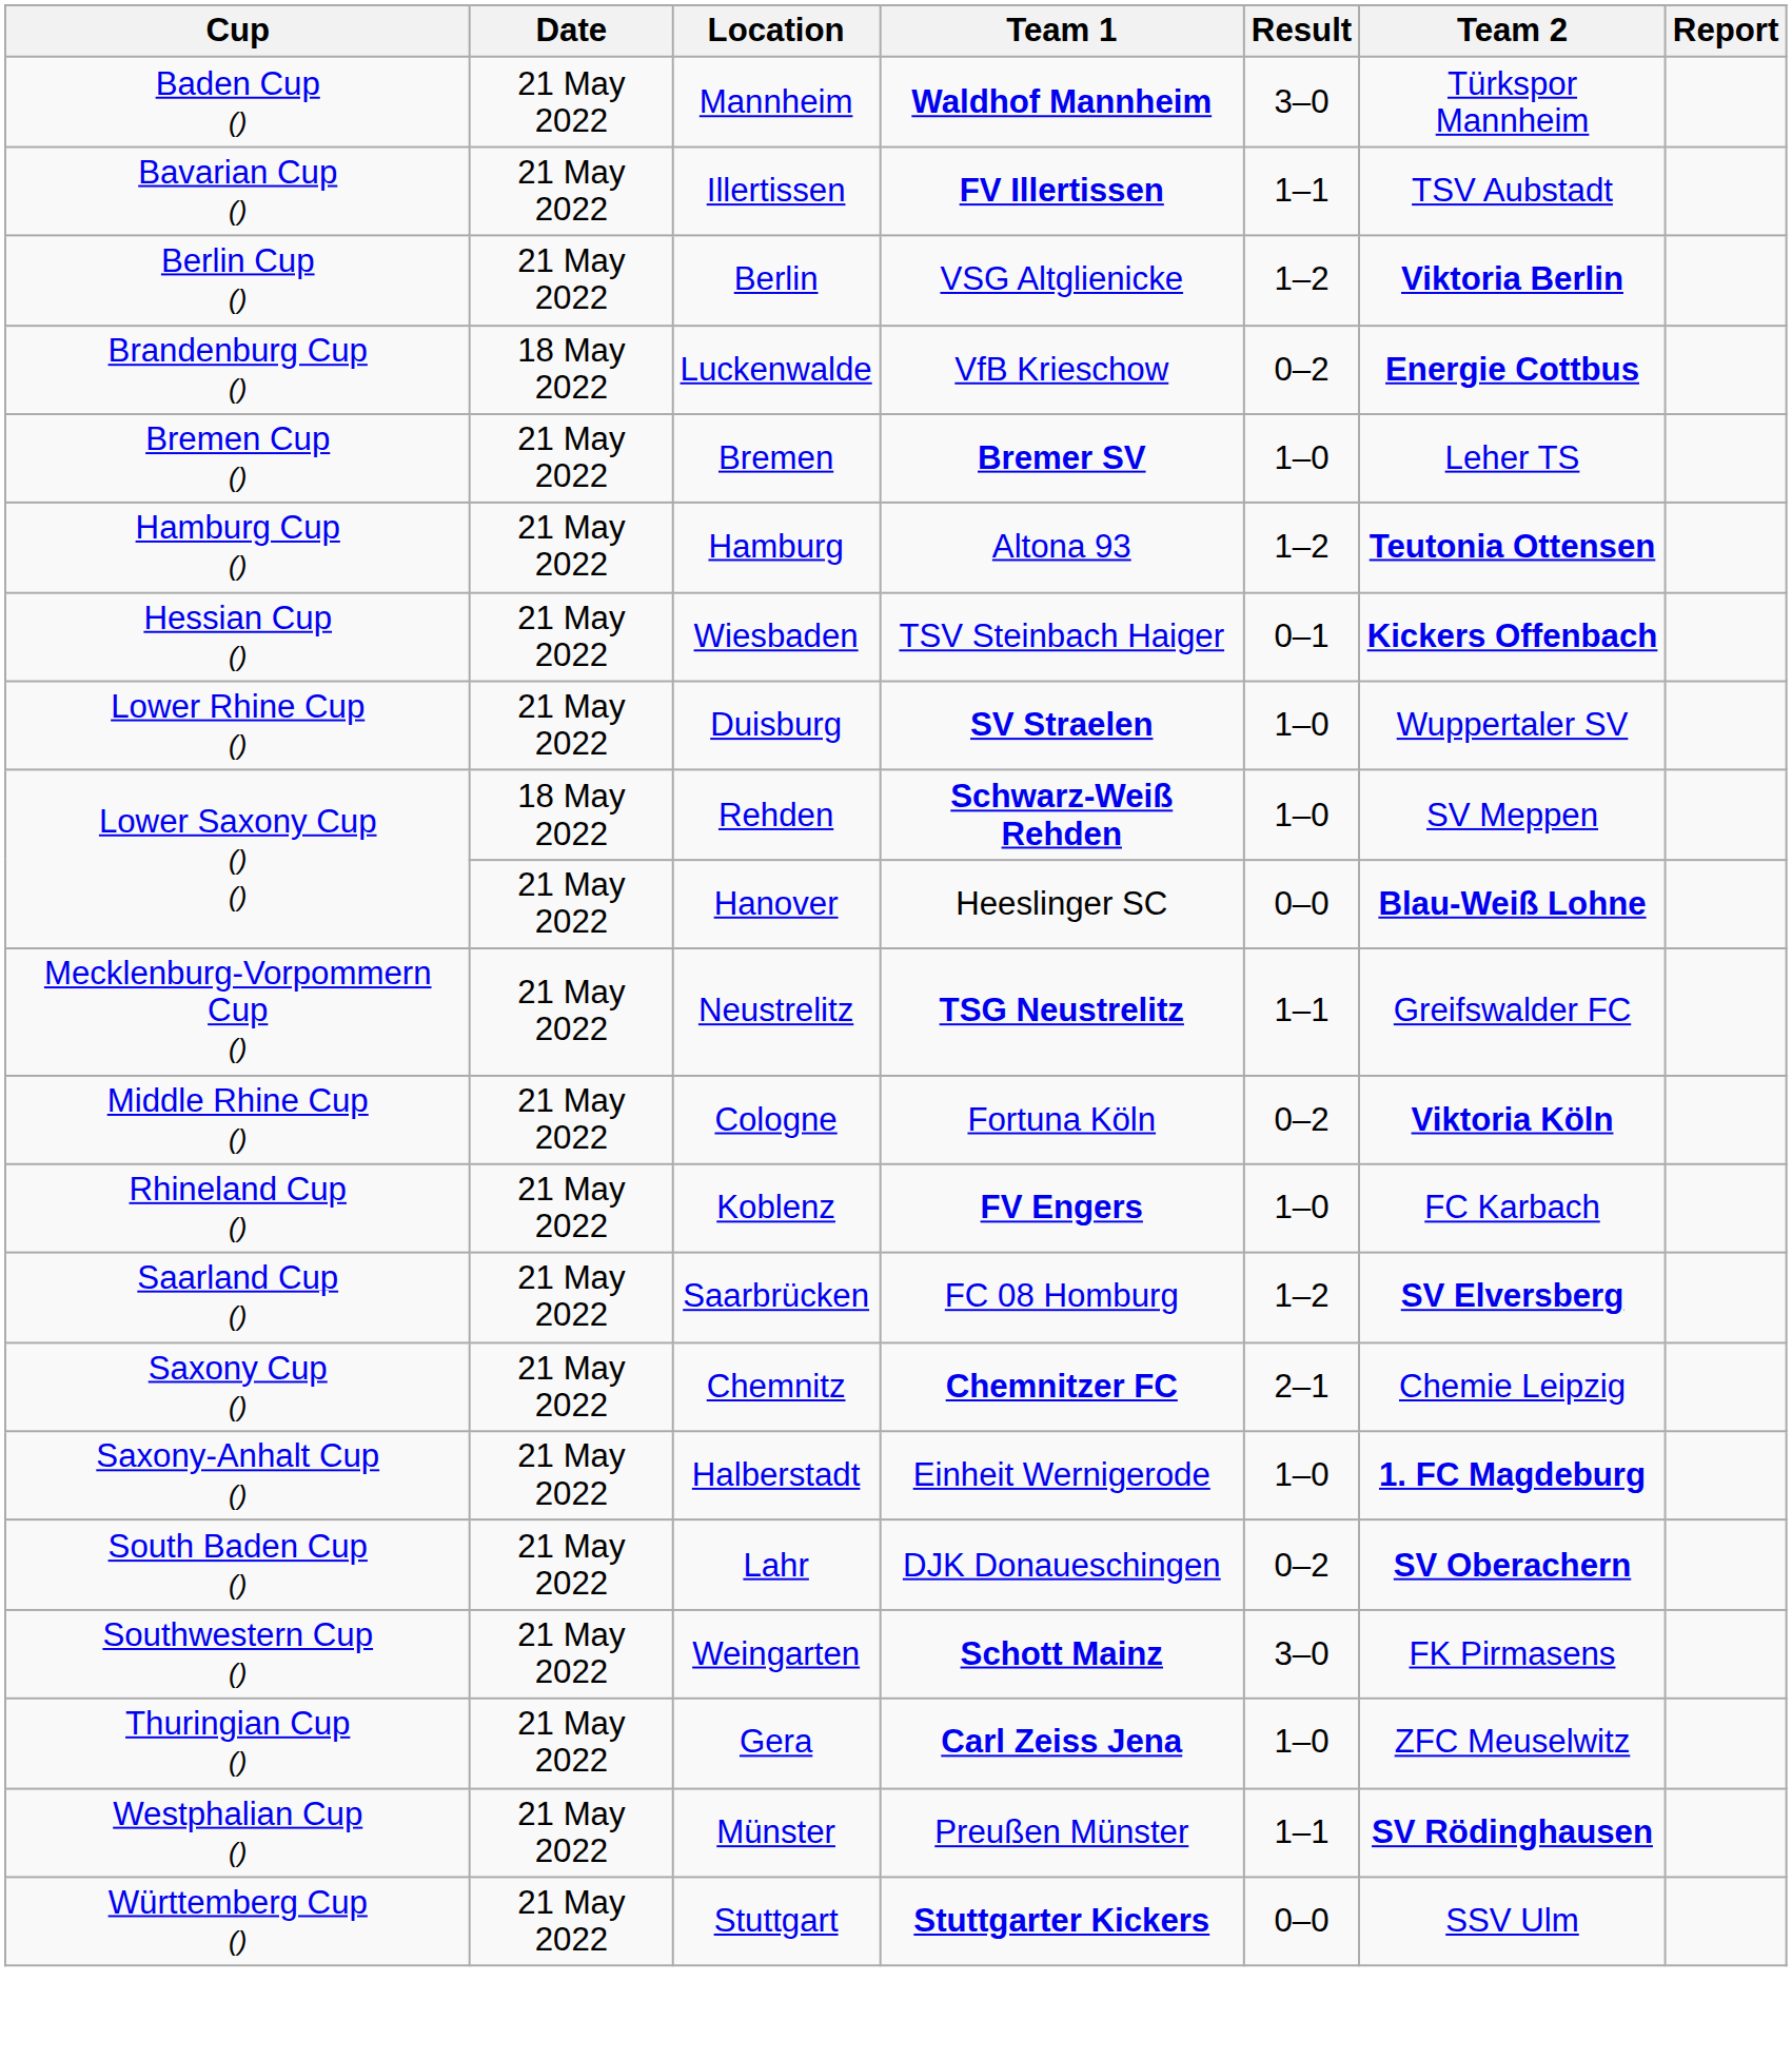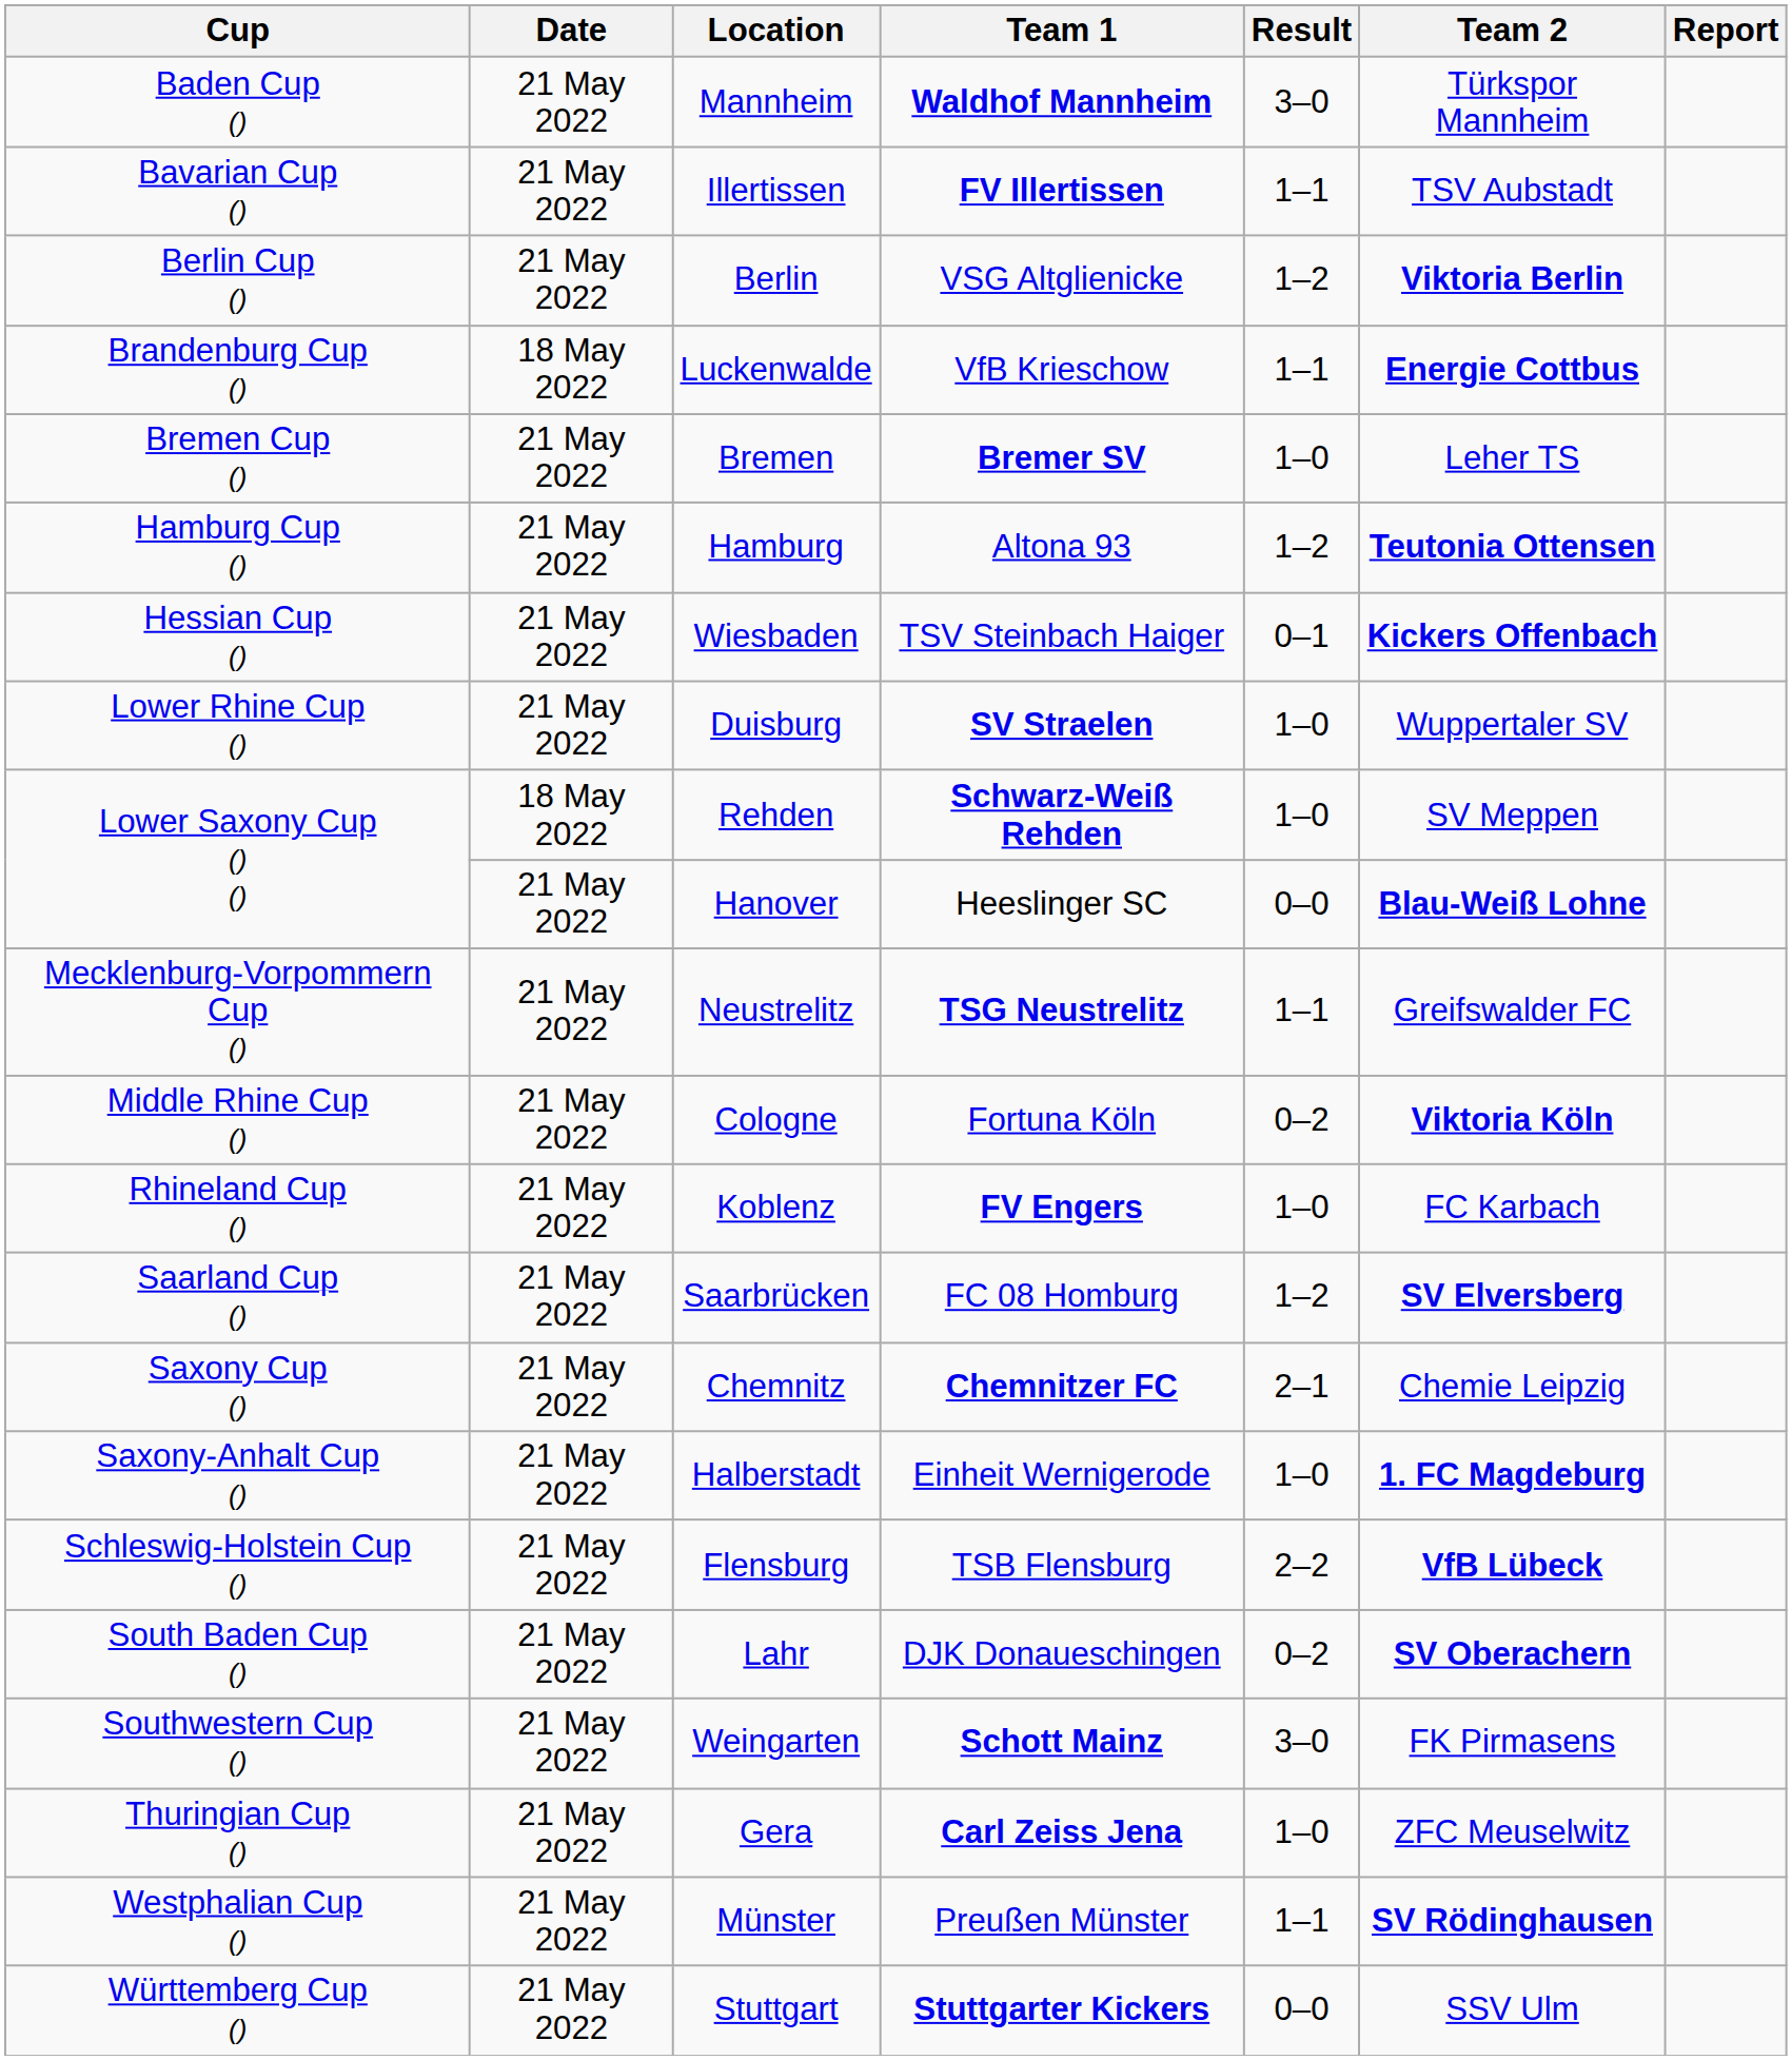Luckenwalde | Result: 0–2 -> 1–1
+ row: Schleswig-Holstein Cup () | 21 May 2022 | Flensburg | TSB Flensburg | 2–2 | VfB Lübeck
